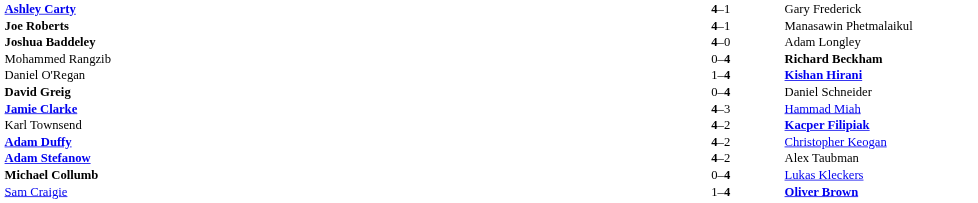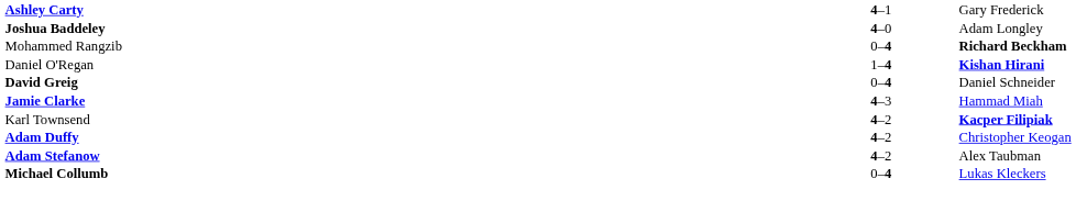- row: Joe Roberts | 4–1 | Manasawin Phetmalaikul
- row: Sam Craigie | 1–4 | Oliver Brown
